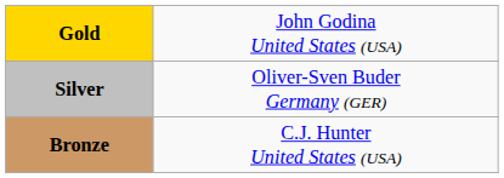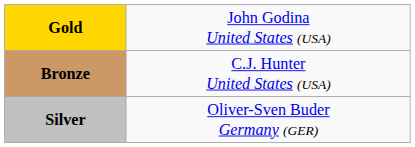rows swapped: Silver <-> Bronze
